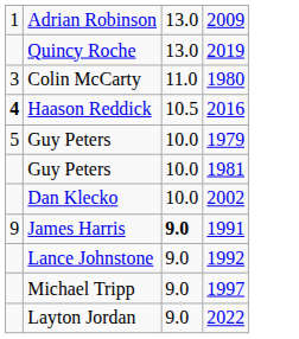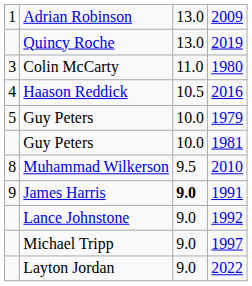Haason Reddick | column 1: bold -> normal
- row: Dan Klecko | 10.0 | 2002
+ row: 8 | Muhammad Wilkerson | 9.5 | 2010
